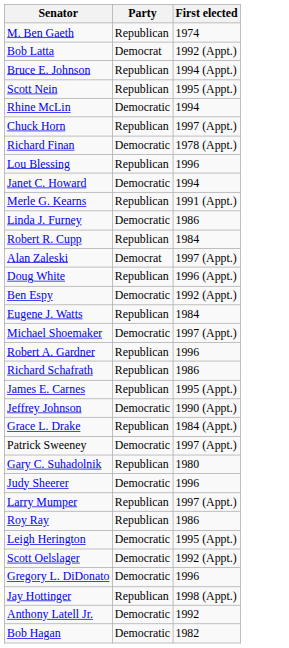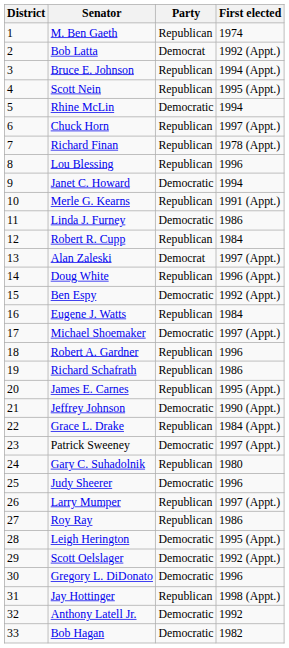+ column: District | 1 | 2 | 3 | 4 | 5 | 6 | 7 | 8 | 9 | 10 | 11 | 12 | 13 | 14 | 15 | 16 | 17 | 18 | 19 | 20 | 21 | 22 | 23 | 24 | 25 | 26 | 27 | 28 | 29 | 30 | 31 | 32 | 33
Richard Finan | Party: Democratic -> Republican
